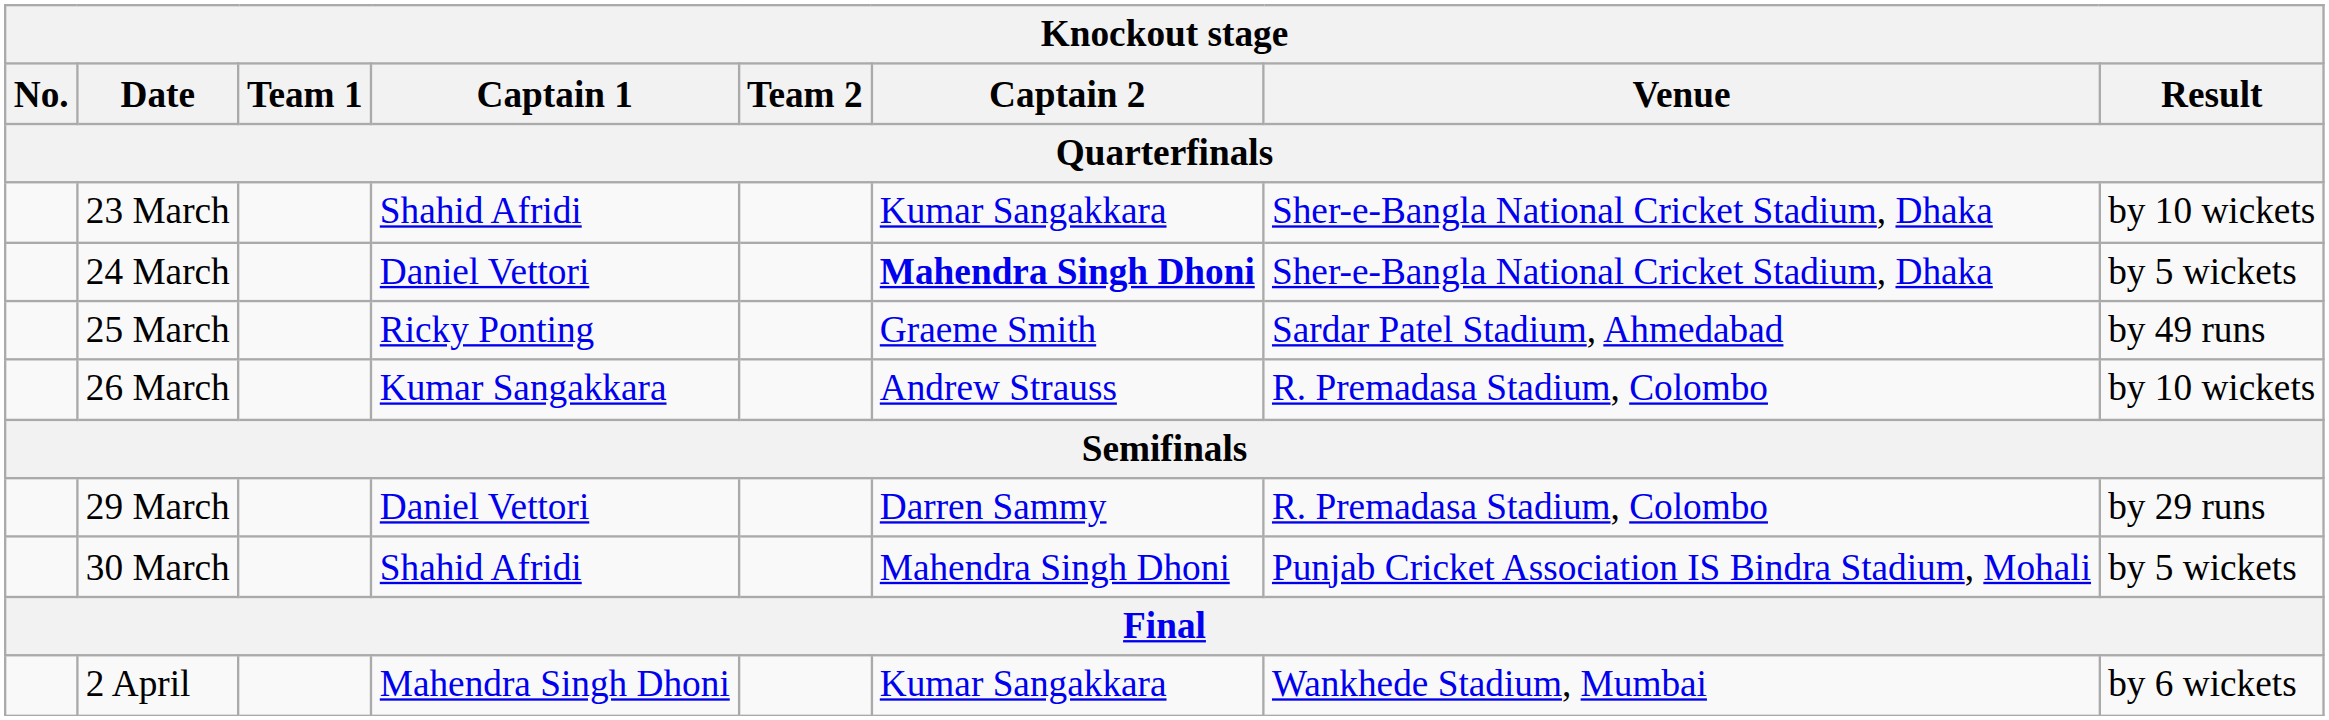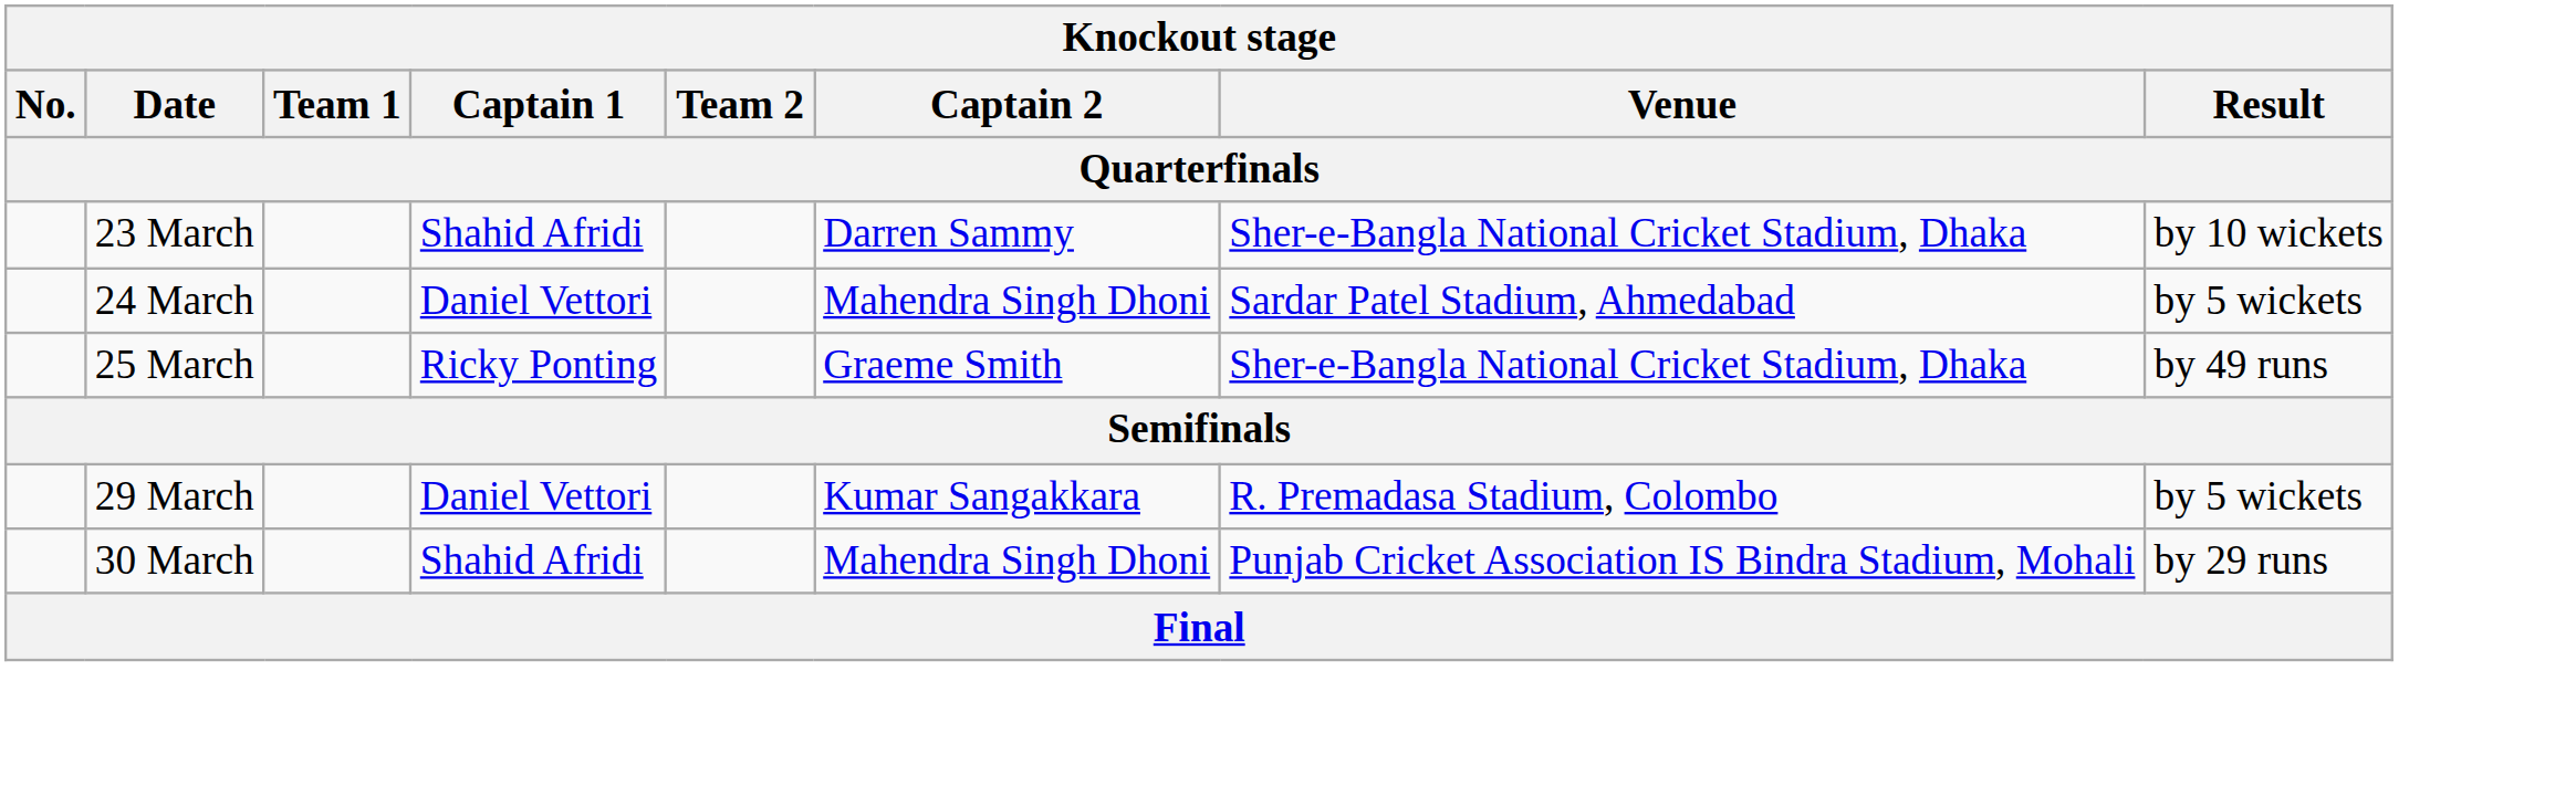23 March | Captain 2: Kumar Sangakkara -> Darren Sammy
24 March | Captain 2: bold -> normal
24 March | Venue: Sher-e-Bangla National Cricket Stadium, Dhaka -> Sardar Patel Stadium, Ahmedabad
25 March | Venue: Sardar Patel Stadium, Ahmedabad -> Sher-e-Bangla National Cricket Stadium, Dhaka
- row: 26 March | Kumar Sangakkara | Andrew Strauss | R. Premadasa Stadium, Colombo | by 10 wickets
29 March | Captain 2: Darren Sammy -> Kumar Sangakkara
29 March | Result: by 29 runs -> by 5 wickets
30 March | Result: by 5 wickets -> by 29 runs
- row: 2 April | Mahendra Singh Dhoni | Kumar Sangakkara | Wankhede Stadium, Mumbai | by 6 wickets
